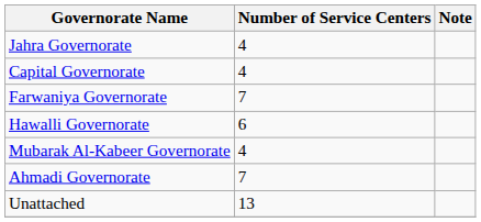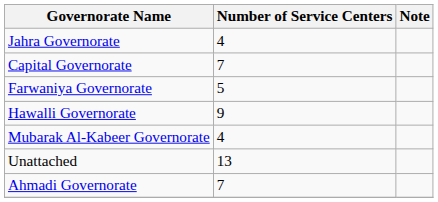Capital Governorate | Number of Service Centers: 4 -> 7
Farwaniya Governorate | Number of Service Centers: 7 -> 5
Hawalli Governorate | Number of Service Centers: 6 -> 9
rows swapped: Ahmadi Governorate <-> Unattached
